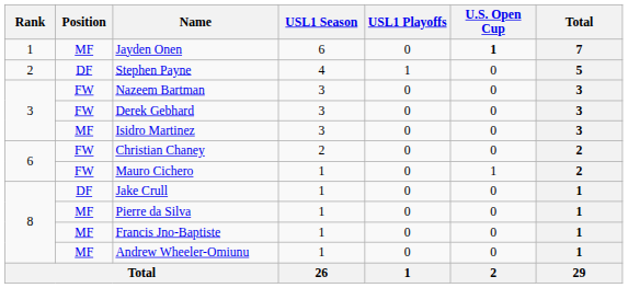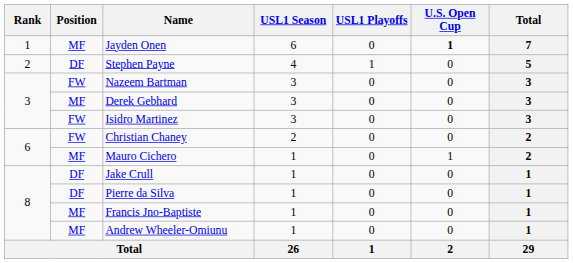Derek Gebhard | Position: FW -> MF
Isidro Martinez | Position: MF -> FW
Mauro Cichero | Position: FW -> MF
Pierre da Silva | Position: MF -> DF
